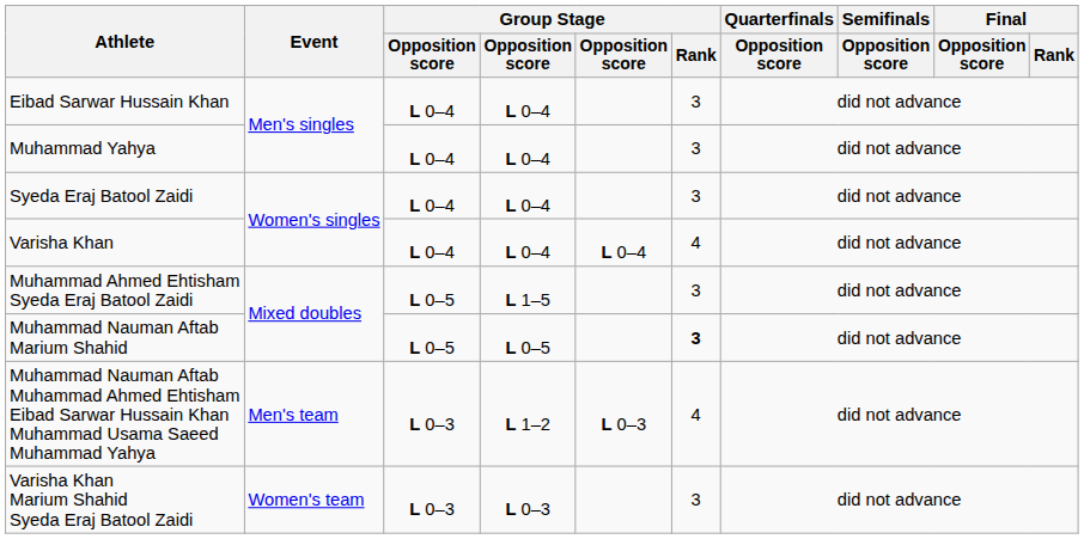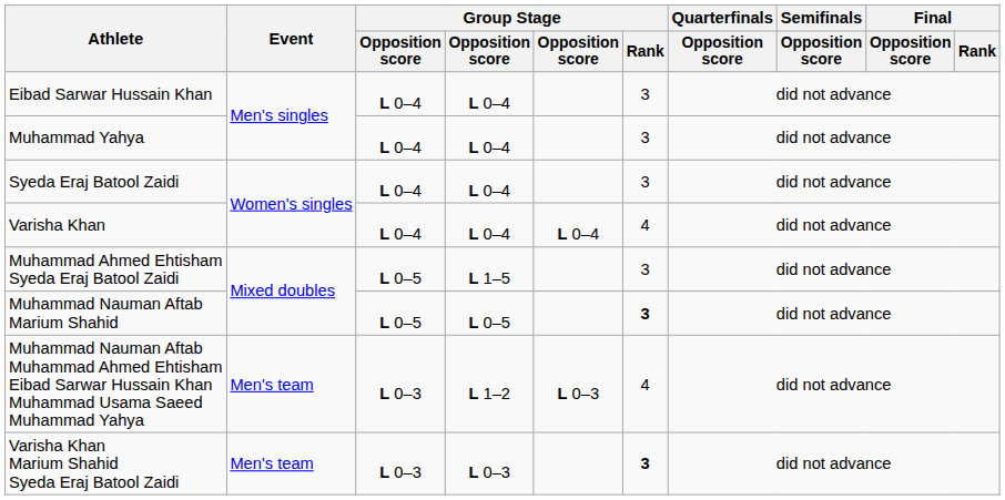Varisha Khan Marium Shahid Syeda Eraj Batool Zaidi | Event: Women's team -> Men's team
Varisha Khan Marium Shahid Syeda Eraj Batool Zaidi | Group Stage / Rank: normal -> bold
